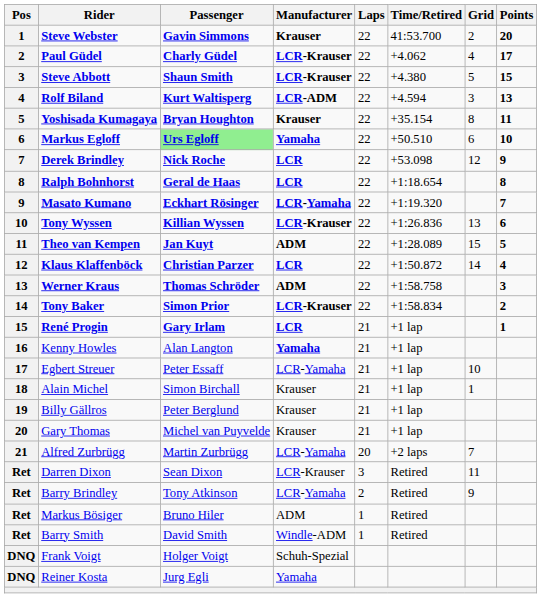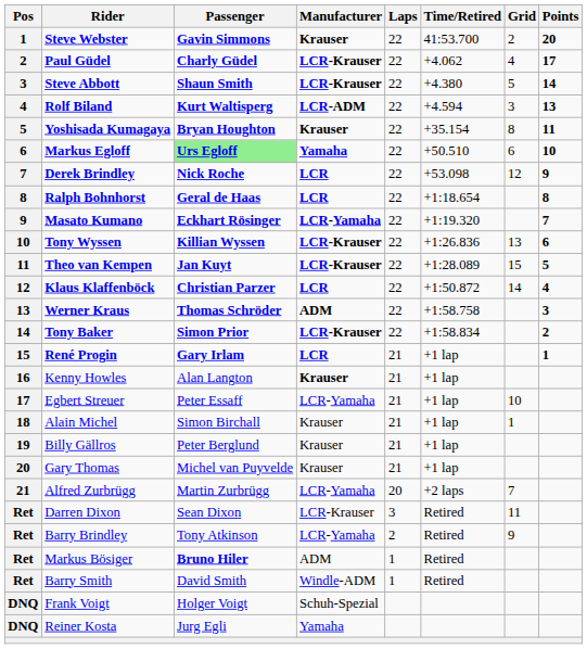Steve Abbott | Points: 15 -> 14
Theo van Kempen | Manufacturer: ADM -> LCR-Krauser
Kenny Howles | Manufacturer: Yamaha -> Krauser
Markus Bösiger | Passenger: normal -> bold
